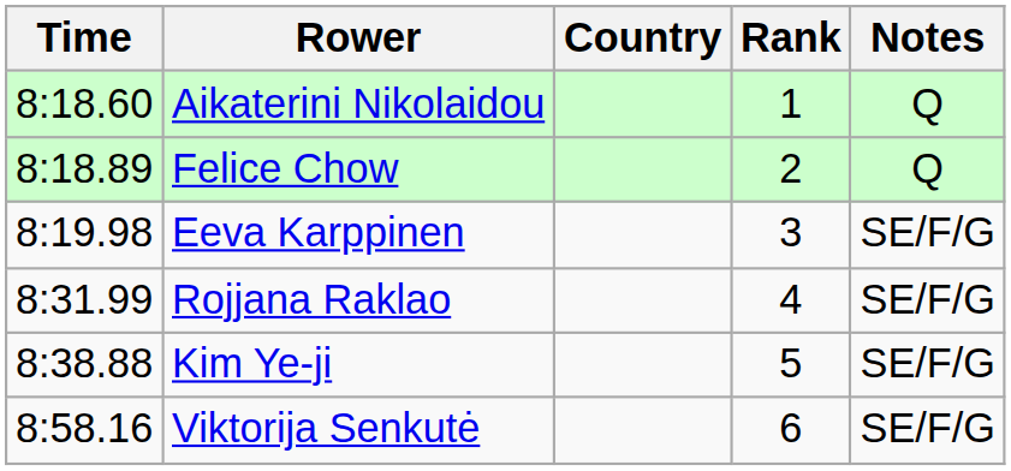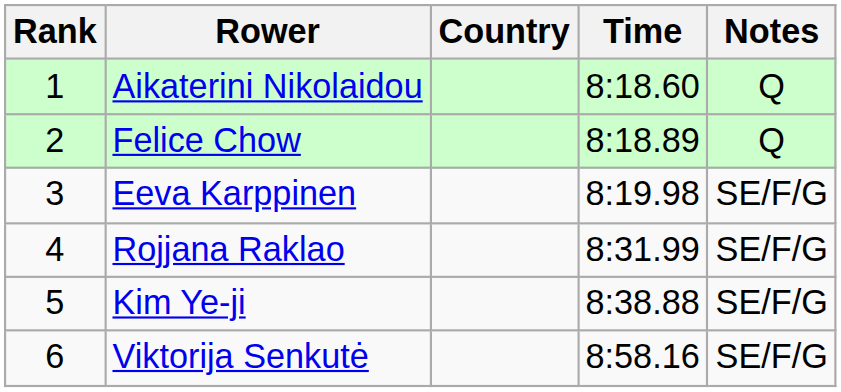columns swapped: Rank <-> Time
